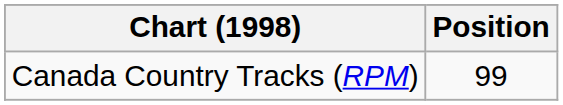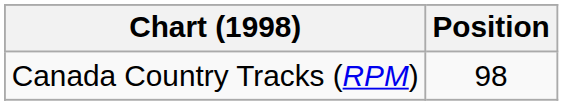Canada Country Tracks (RPM) | Position: 99 -> 98
